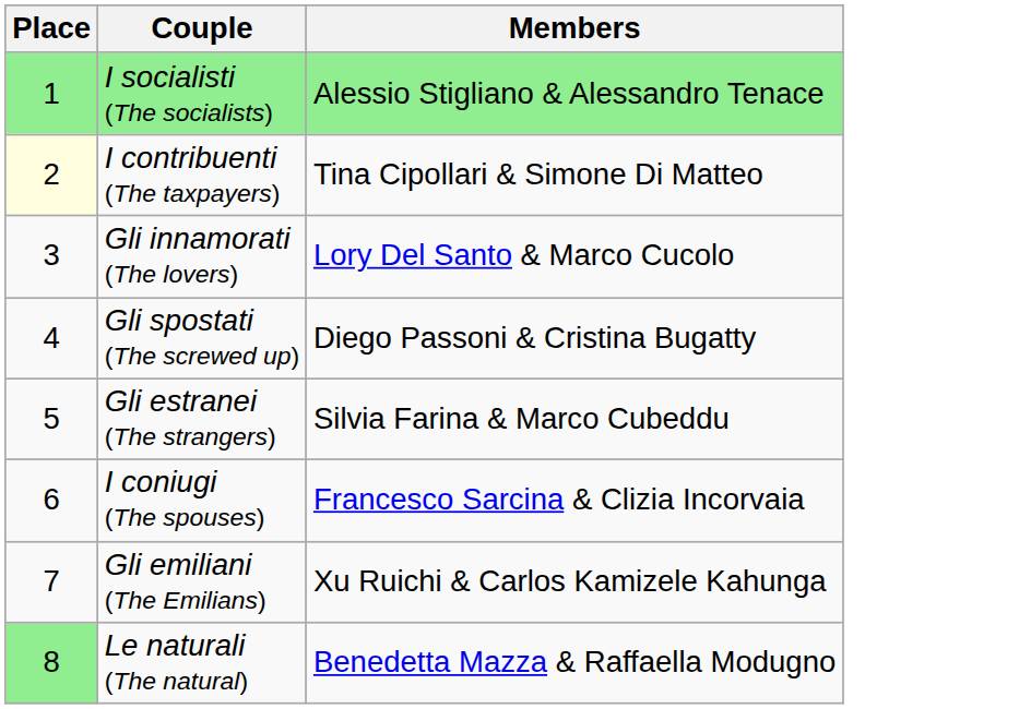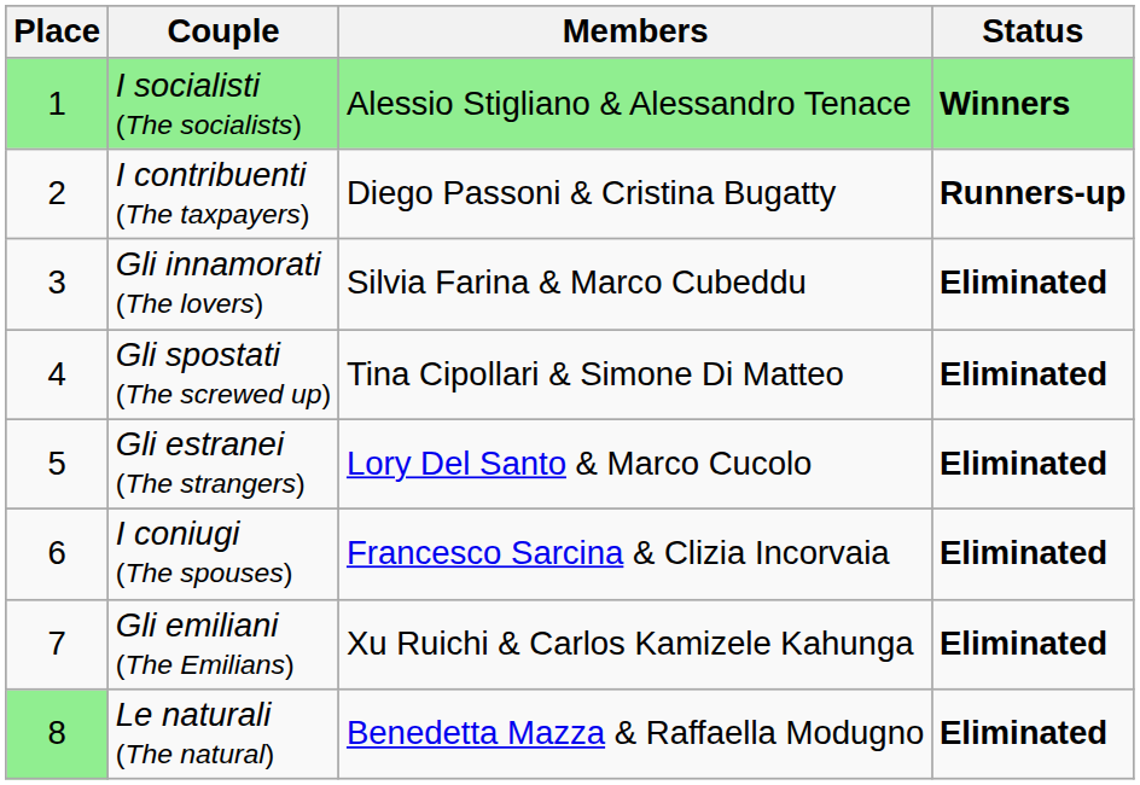+ column: Status | Winners | Runners-up | Eliminated | Eliminated | Eliminated | Eliminated | Eliminated | Eliminated
I contribuenti (The taxpayers) | Place: lightyellow background -> no background
I contribuenti (The taxpayers) | Members: Tina Cipollari & Simone Di Matteo -> Diego Passoni & Cristina Bugatty
Gli innamorati (The lovers) | Members: Lory Del Santo & Marco Cucolo -> Silvia Farina & Marco Cubeddu
Gli spostati (The screwed up) | Members: Diego Passoni & Cristina Bugatty -> Tina Cipollari & Simone Di Matteo
Gli estranei (The strangers) | Members: Silvia Farina & Marco Cubeddu -> Lory Del Santo & Marco Cucolo
